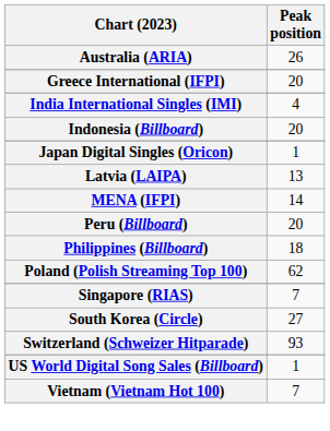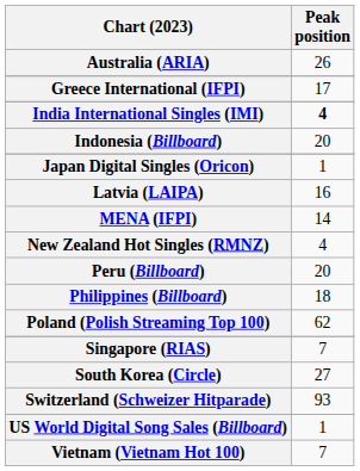Greece International (IFPI) | Peak position: 20 -> 17
India International Singles (IMI) | Peak position: normal -> bold
Latvia (LAIPA) | Peak position: 13 -> 16
+ row: New Zealand Hot Singles (RMNZ) | 4
